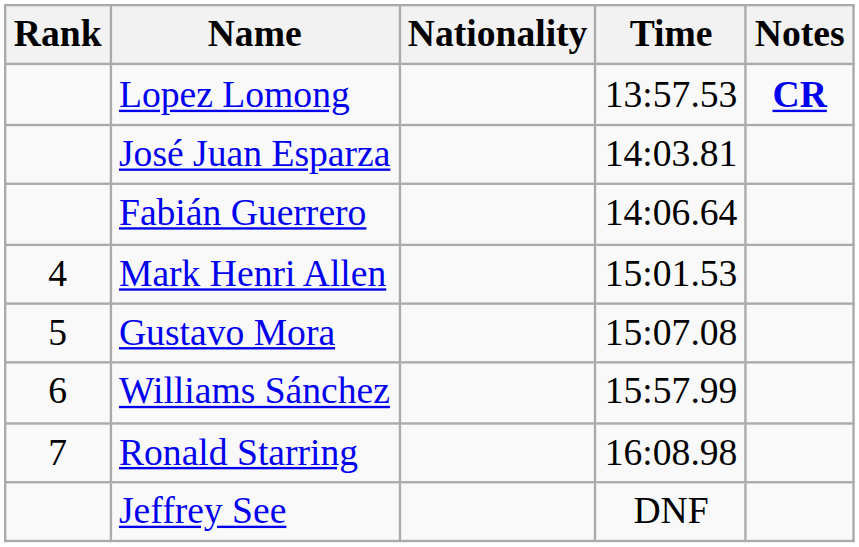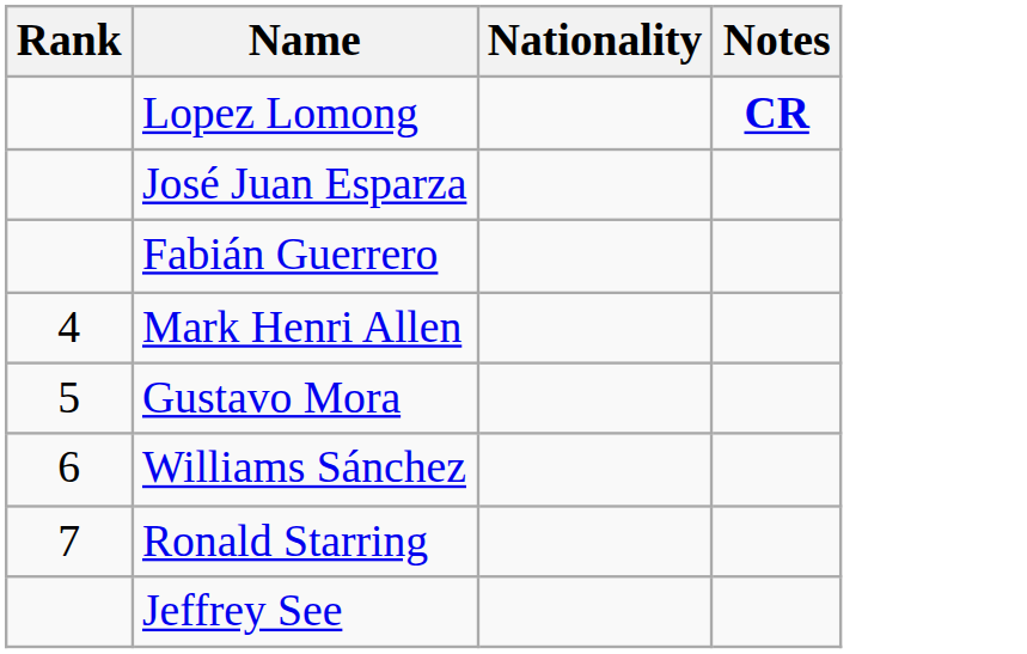- column: Time | 13:57.53 | 14:03.81 | 14:06.64 | 15:01.53 | 15:07.08 | 15:57.99 | 16:08.98 | DNF
